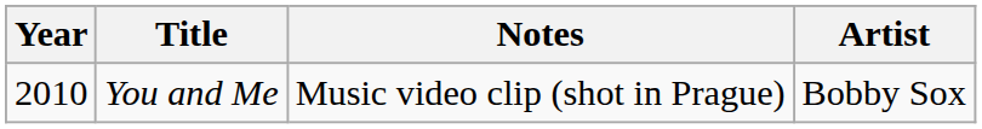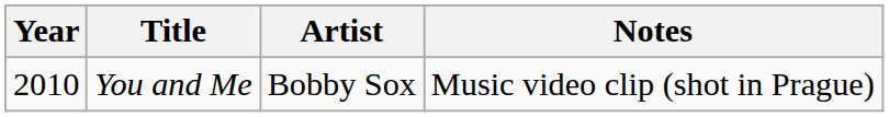columns swapped: Artist <-> Notes
